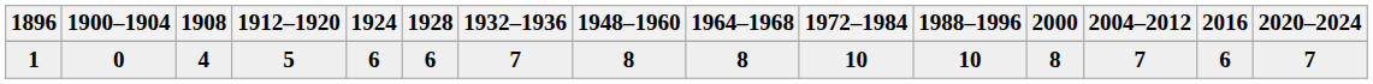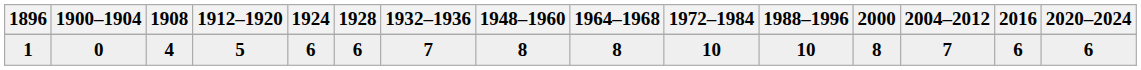1 | 2020–2024: 7 -> 6
